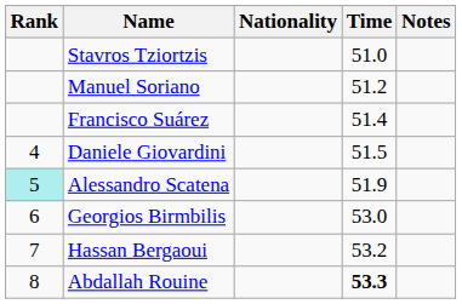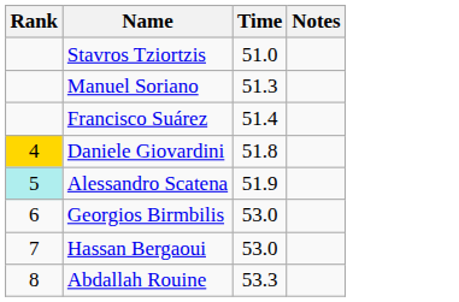- column: Nationality
Manuel Soriano | Time: 51.2 -> 51.3
Daniele Giovardini | Rank: no background -> gold background
Daniele Giovardini | Time: 51.5 -> 51.8
Hassan Bergaoui | Time: 53.2 -> 53.0
Abdallah Rouine | Time: bold -> normal
